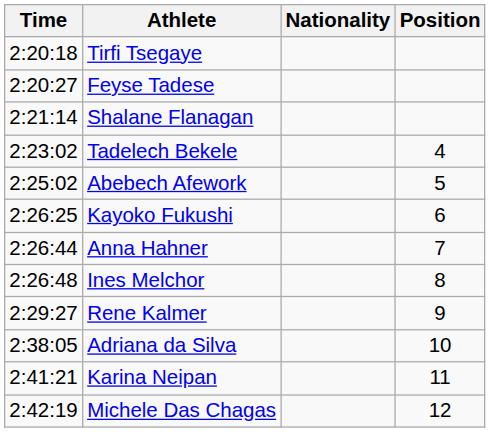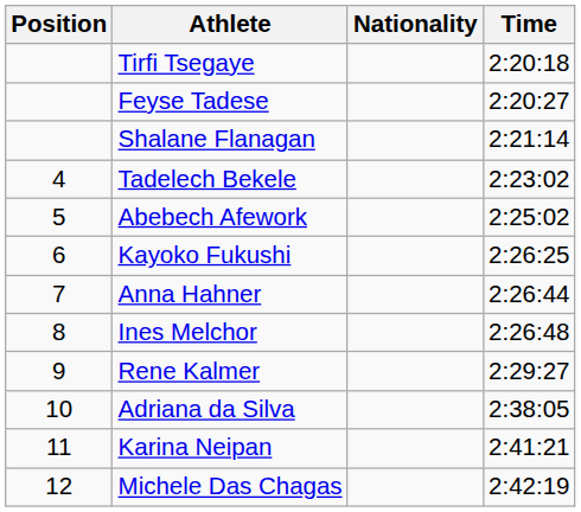columns swapped: Position <-> Time
